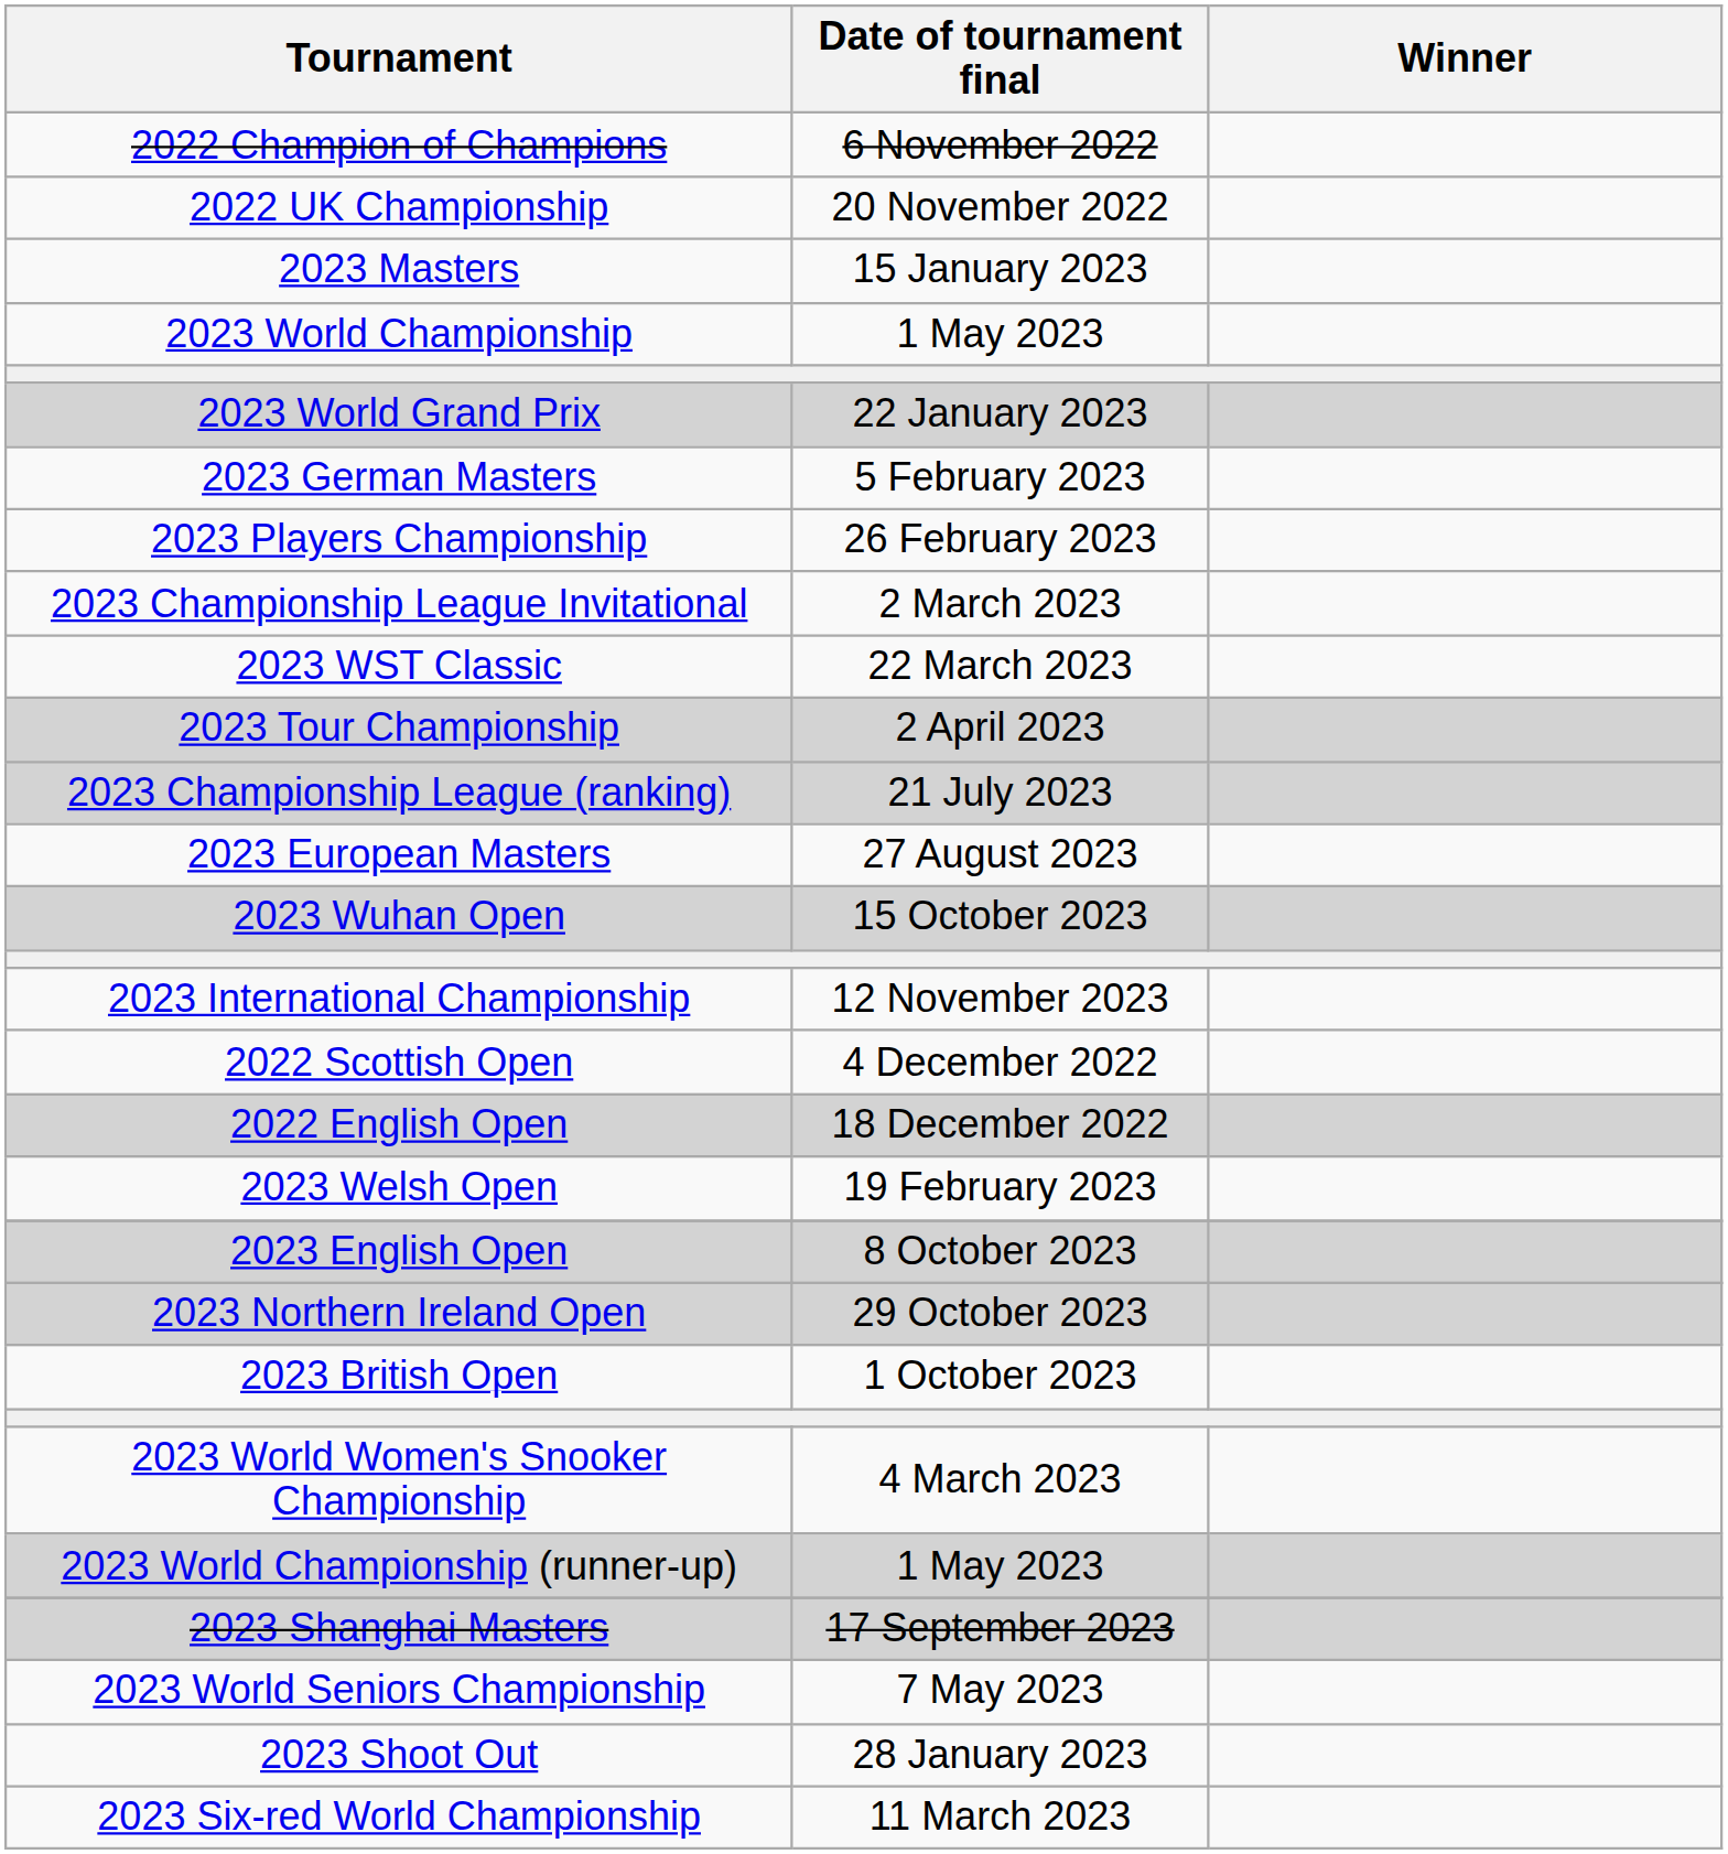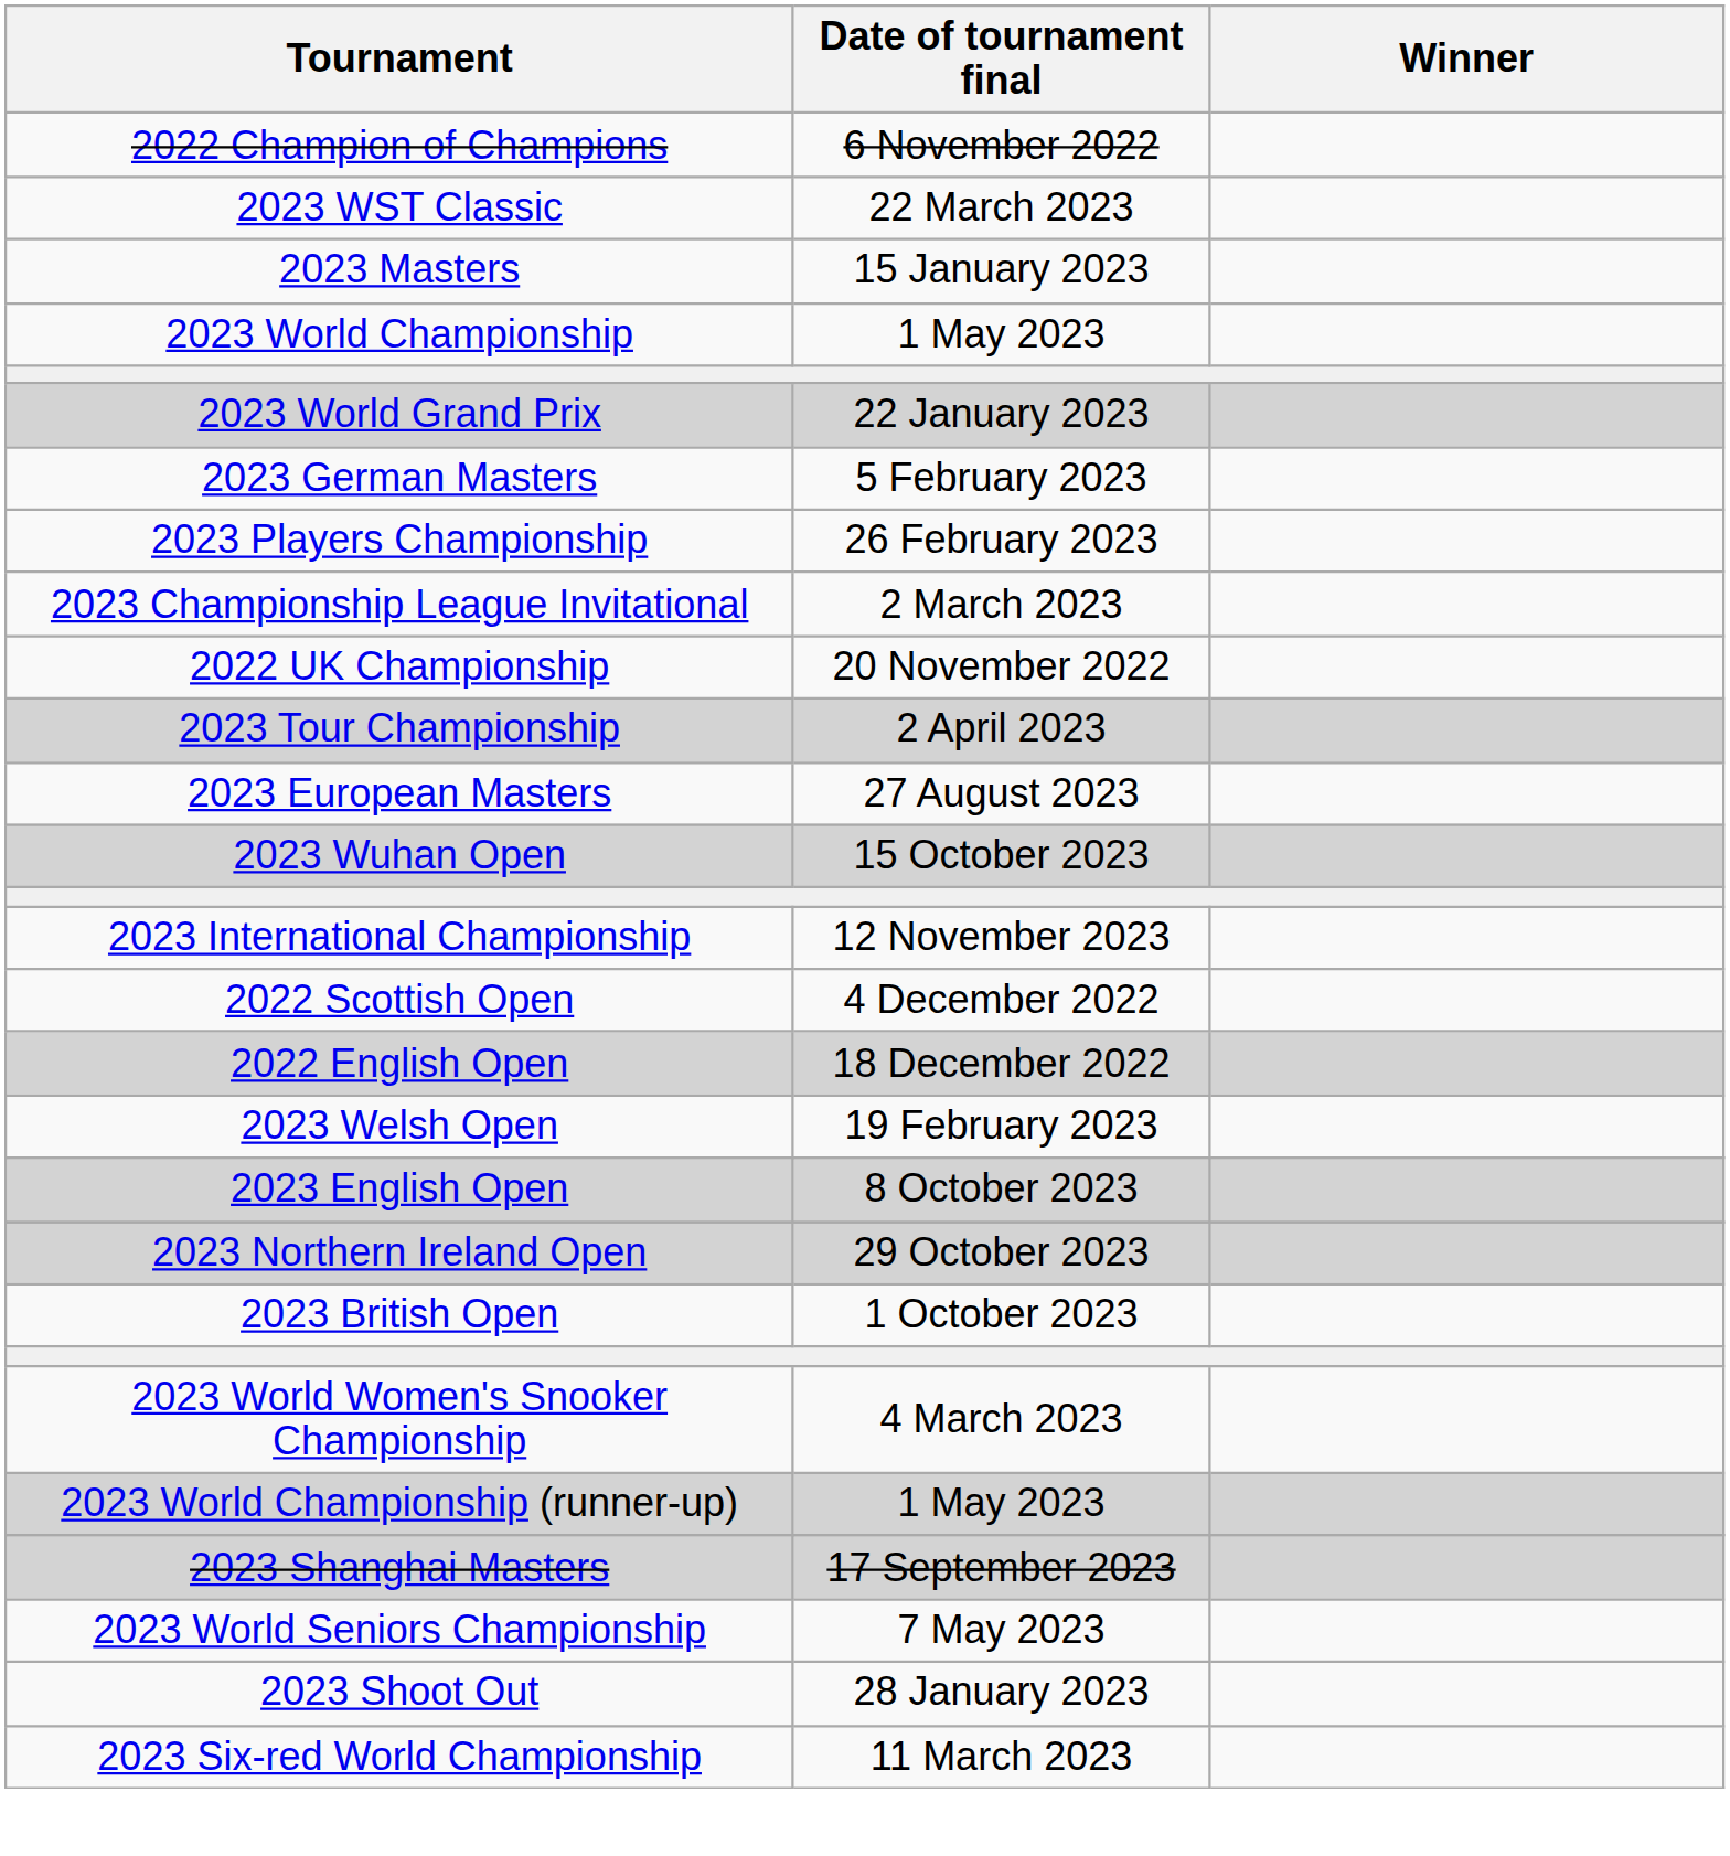rows swapped: 2022 UK Championship <-> 2023 WST Classic
- row: 2023 Championship League (ranking) | 21 July 2023
